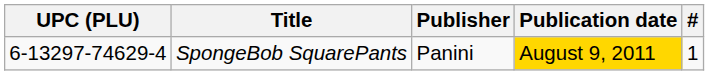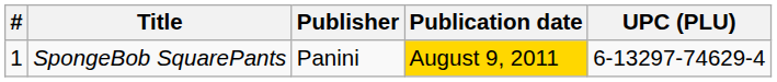columns swapped: # <-> UPC (PLU)
